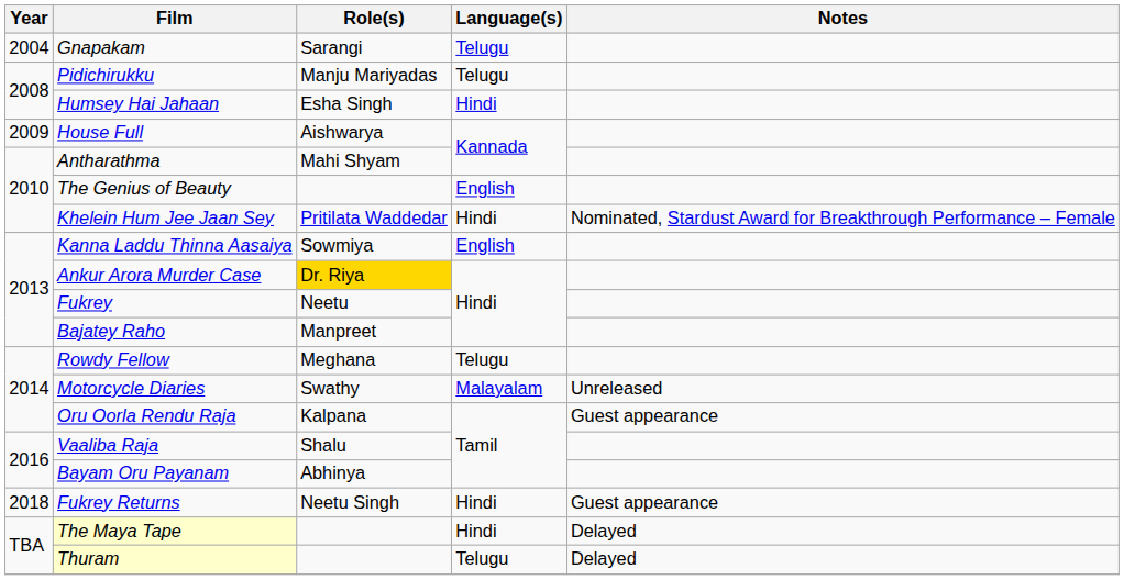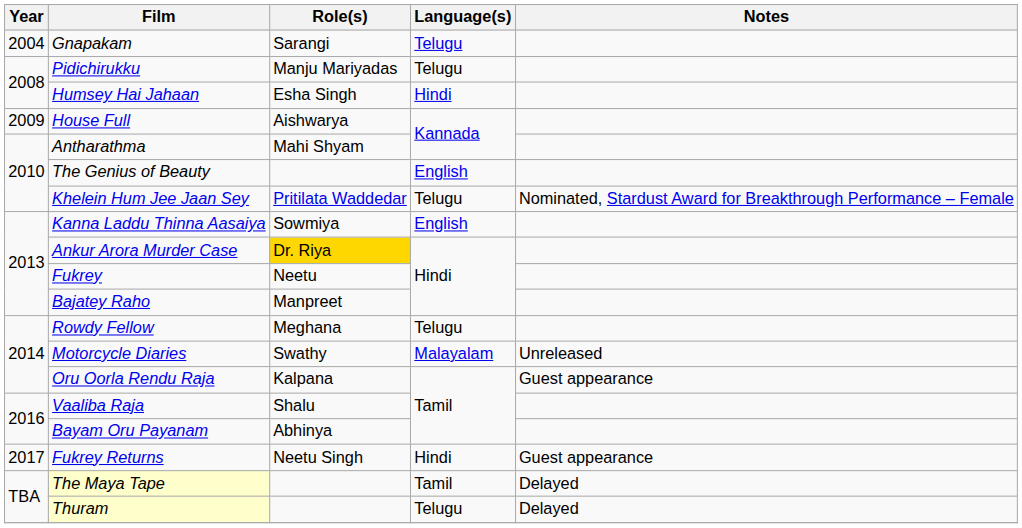Khelein Hum Jee Jaan Sey | Language(s): Hindi -> Telugu
Fukrey Returns | Year: 2018 -> 2017
The Maya Tape | Language(s): Hindi -> Tamil
